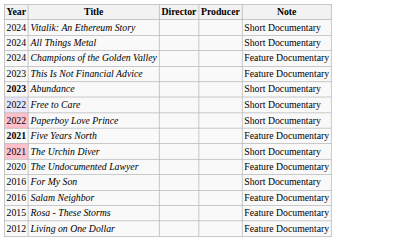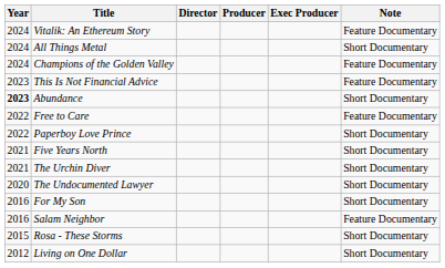+ column: Exec Producer
Vitalik: An Ethereum Story | Note: Short Documentary -> Feature Documentary
Free to Care | Year: lavender background -> no background
Free to Care | Note: Short Documentary -> Feature Documentary
Paperboy Love Prince | Year: pink background -> no background
Five Years North | Year: bold -> normal
Five Years North | Note: Feature Documentary -> Short Documentary
The Urchin Diver | Year: pink background -> no background
The Undocumented Lawyer | Note: Feature Documentary -> Short Documentary
Rosa - These Storms | Note: Feature Documentary -> Short Documentary
Living on One Dollar | Note: Feature Documentary -> Short Documentary
